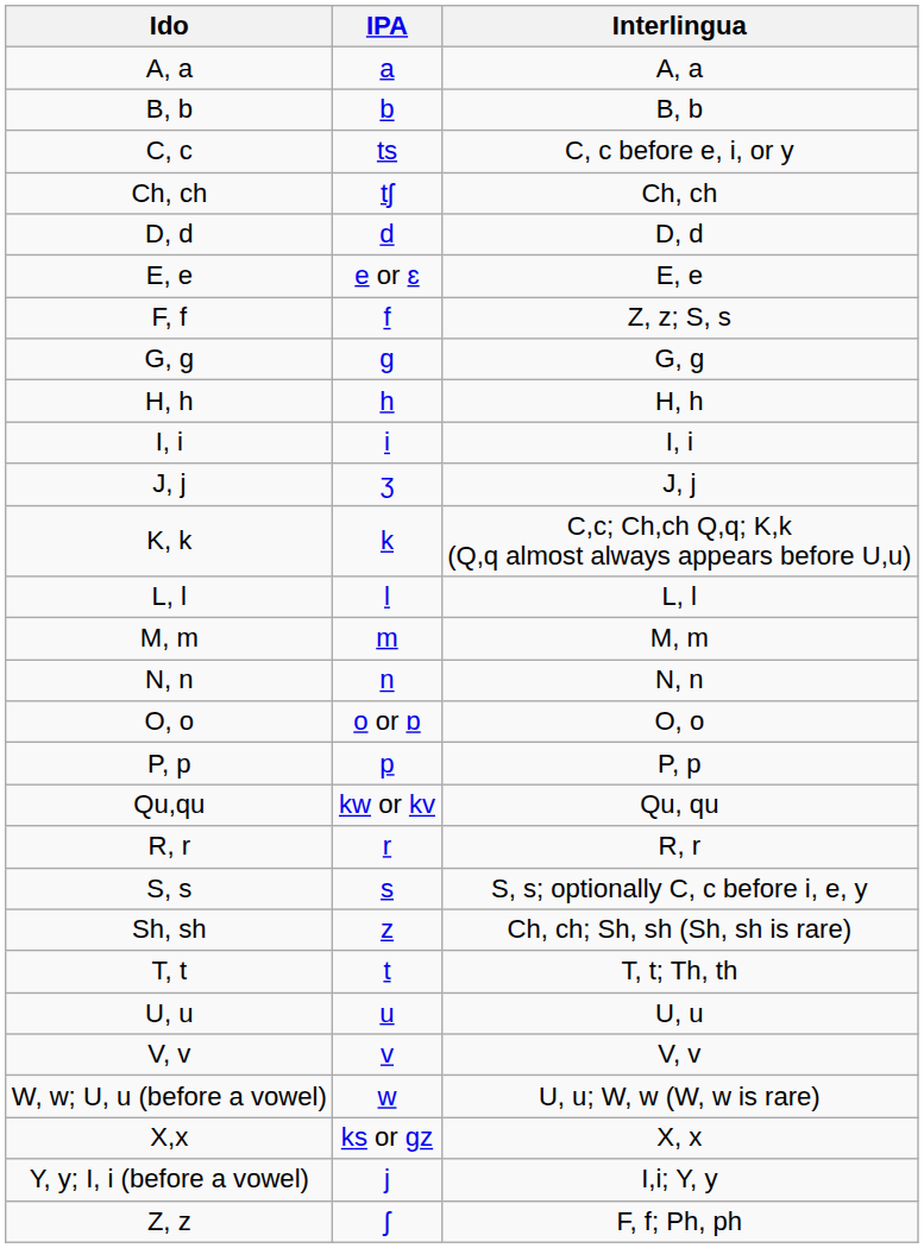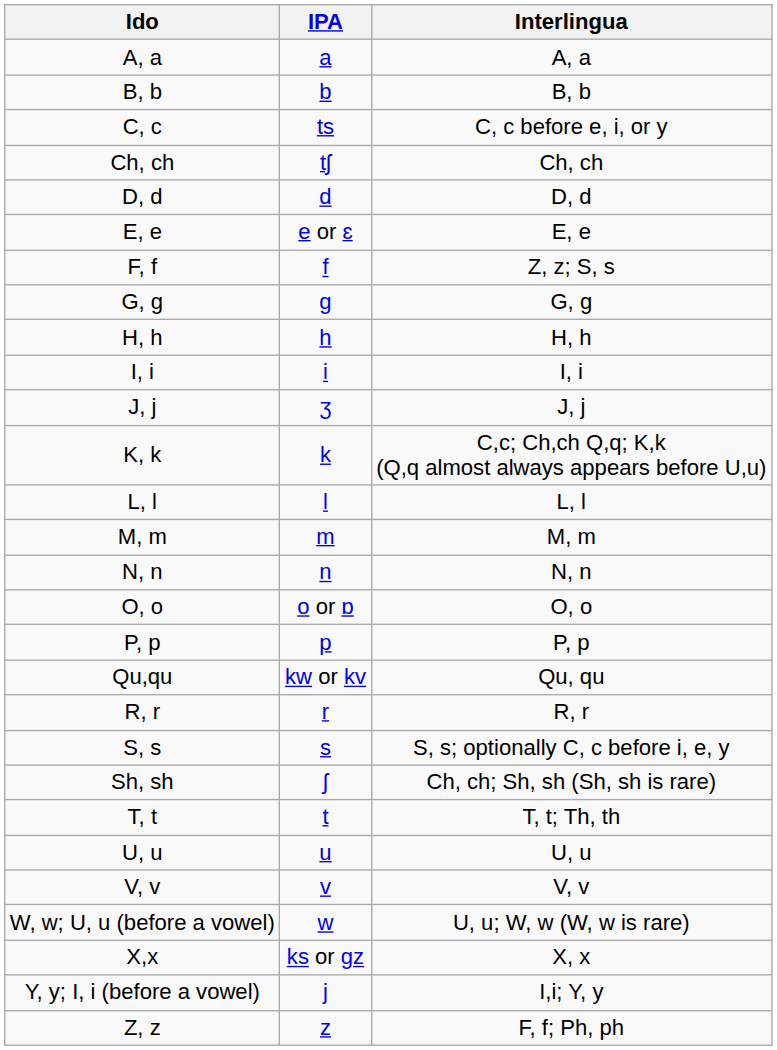Sh, sh | IPA: z -> ʃ
Z, z | IPA: ʃ -> z
